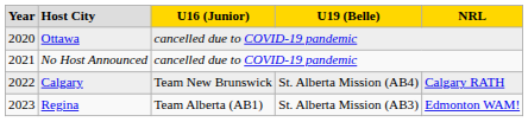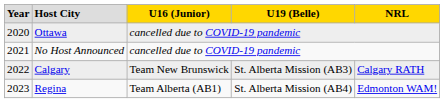Calgary | column 4: St. Alberta Mission (AB4) -> St. Alberta Mission (AB3)
Regina | column 4: St. Alberta Mission (AB3) -> St. Alberta Mission (AB4)
